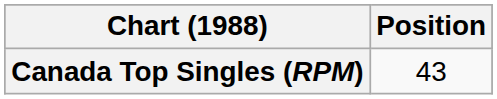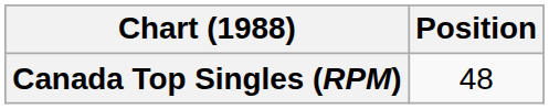Canada Top Singles (RPM) | Position: 43 -> 48
